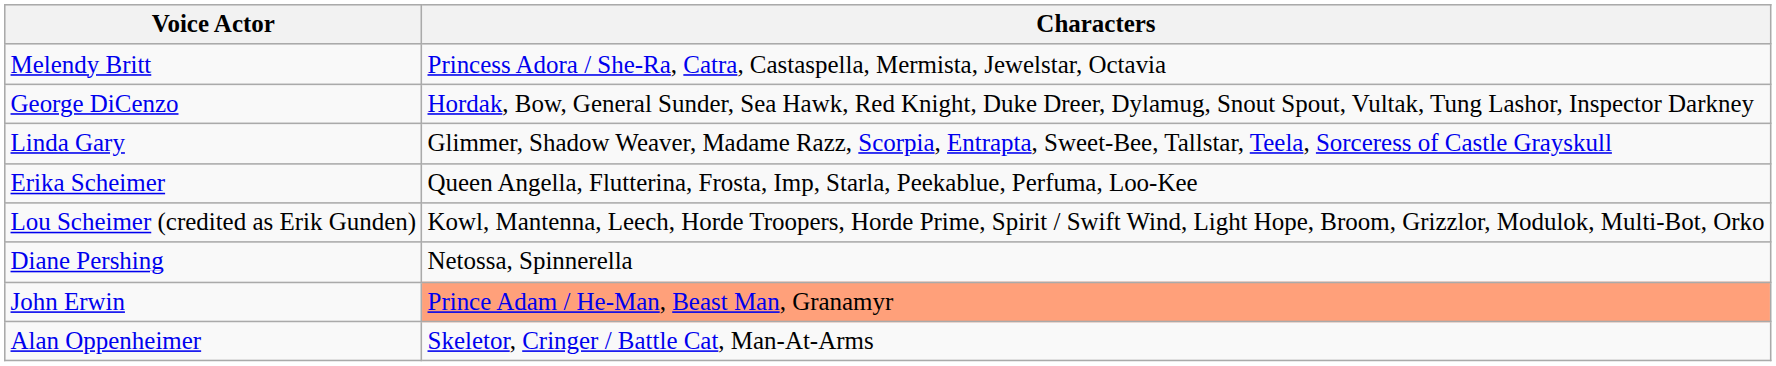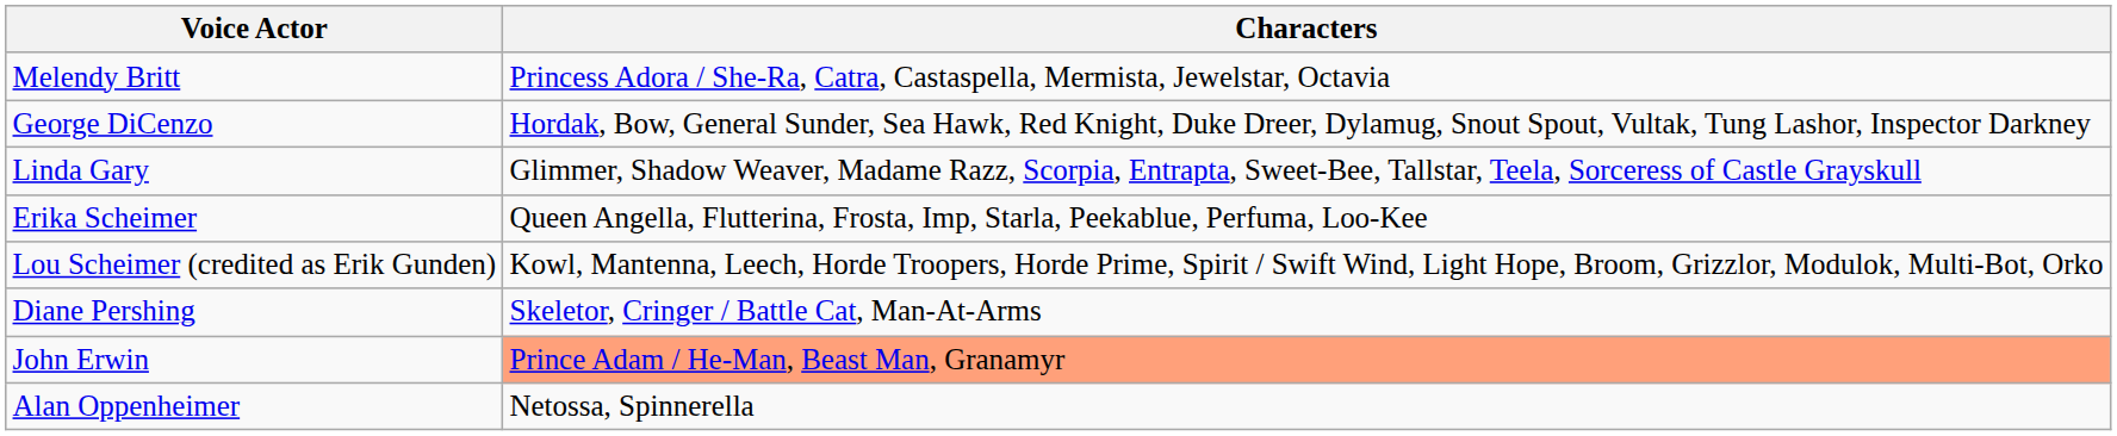Diane Pershing | Characters: Netossa, Spinnerella -> Skeletor, Cringer / Battle Cat, Man-At-Arms
Alan Oppenheimer | Characters: Skeletor, Cringer / Battle Cat, Man-At-Arms -> Netossa, Spinnerella
